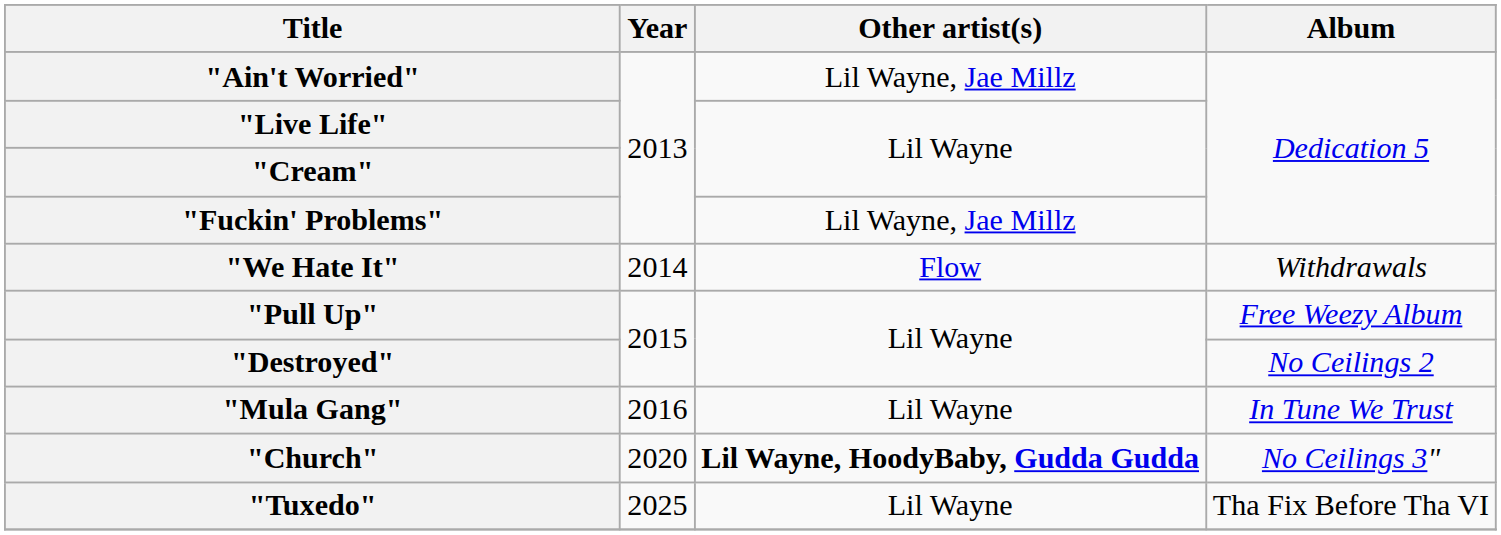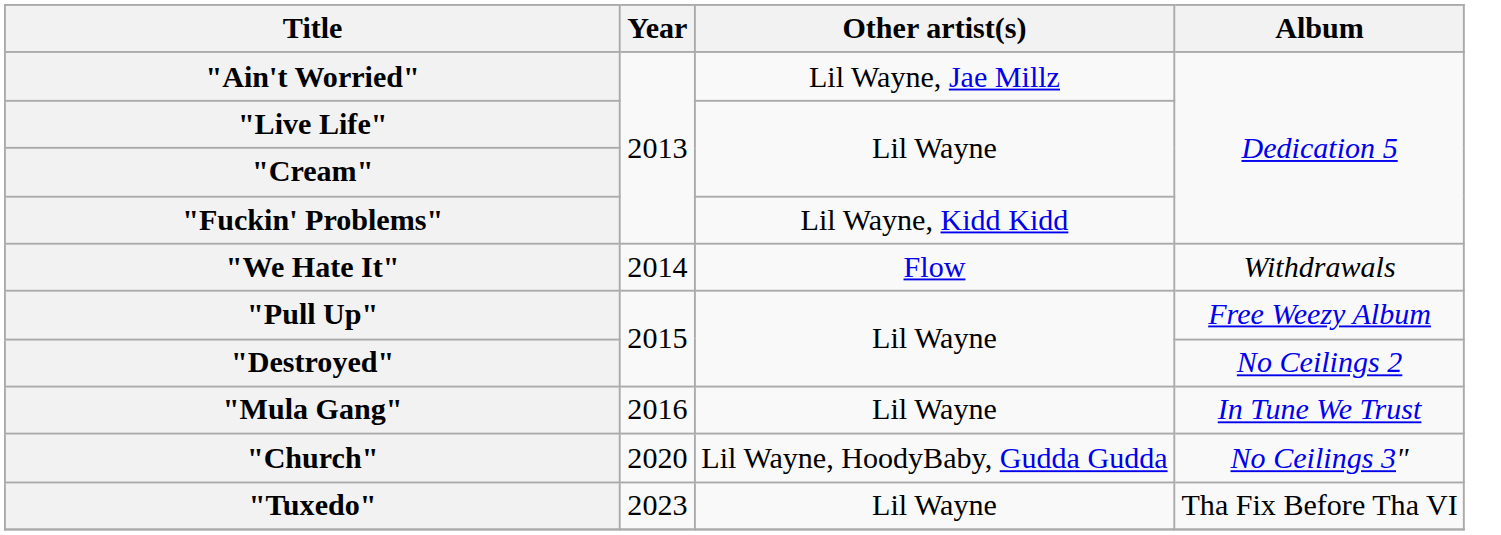"Fuckin' Problems" | Other artist(s): Lil Wayne, Jae Millz -> Lil Wayne, Kidd Kidd
"Church" | Other artist(s): bold -> normal
"Tuxedo" | Year: 2025 -> 2023
